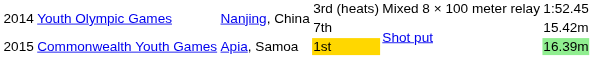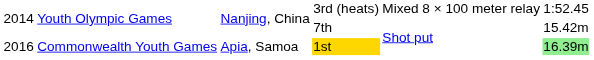Commonwealth Youth Games | column 1: 2015 -> 2016
